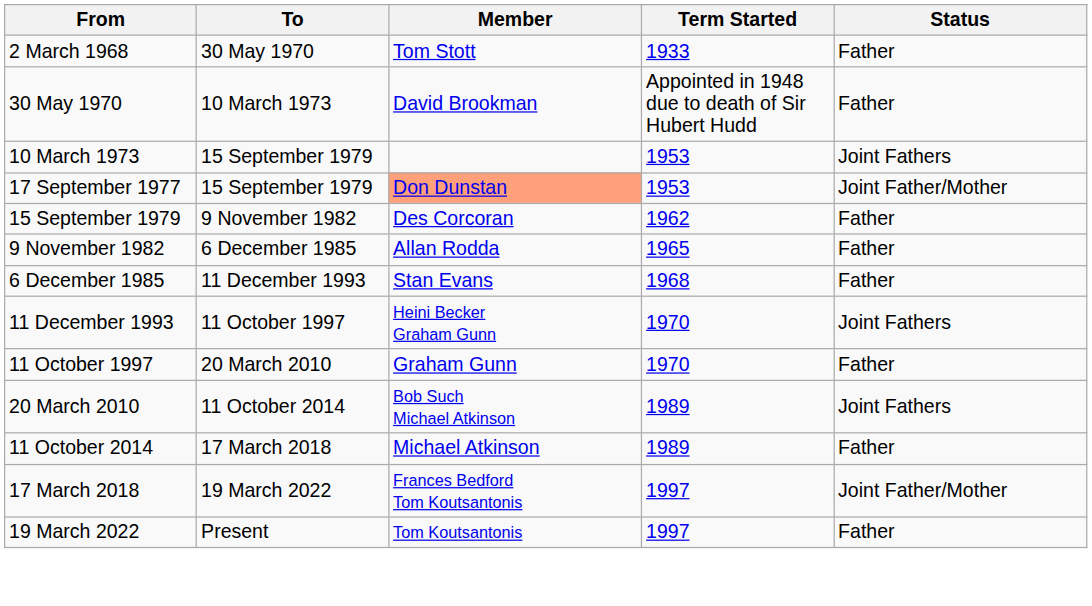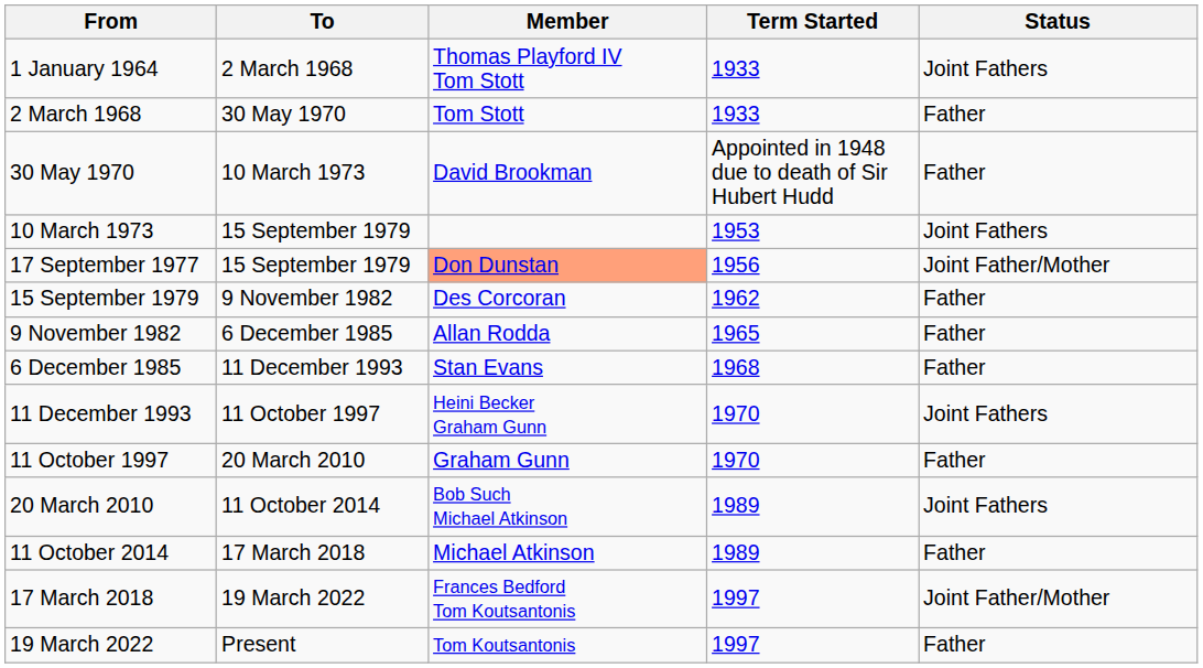+ row: 1 January 1964 | 2 March 1968 | Thomas Playford IV Tom Stott | 1933 | Joint Fathers
17 September 1977 | Term Started: 1953 -> 1956
